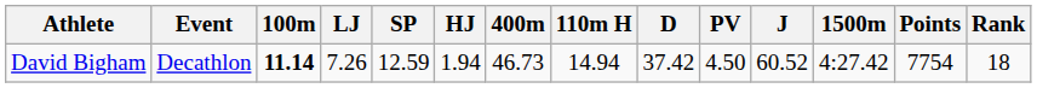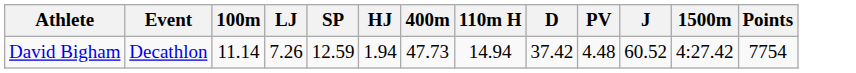- column: Rank | 18
David Bigham | 100m: bold -> normal
David Bigham | 400m: 46.73 -> 47.73
David Bigham | PV: 4.50 -> 4.48
